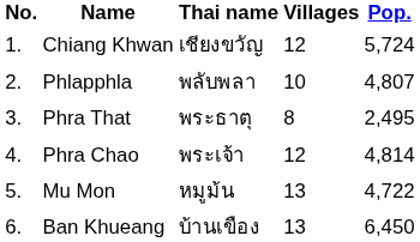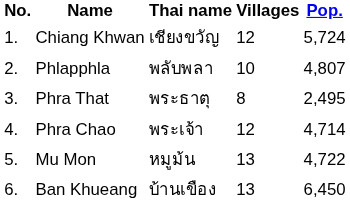Phra Chao | Pop.: 4,814 -> 4,714
